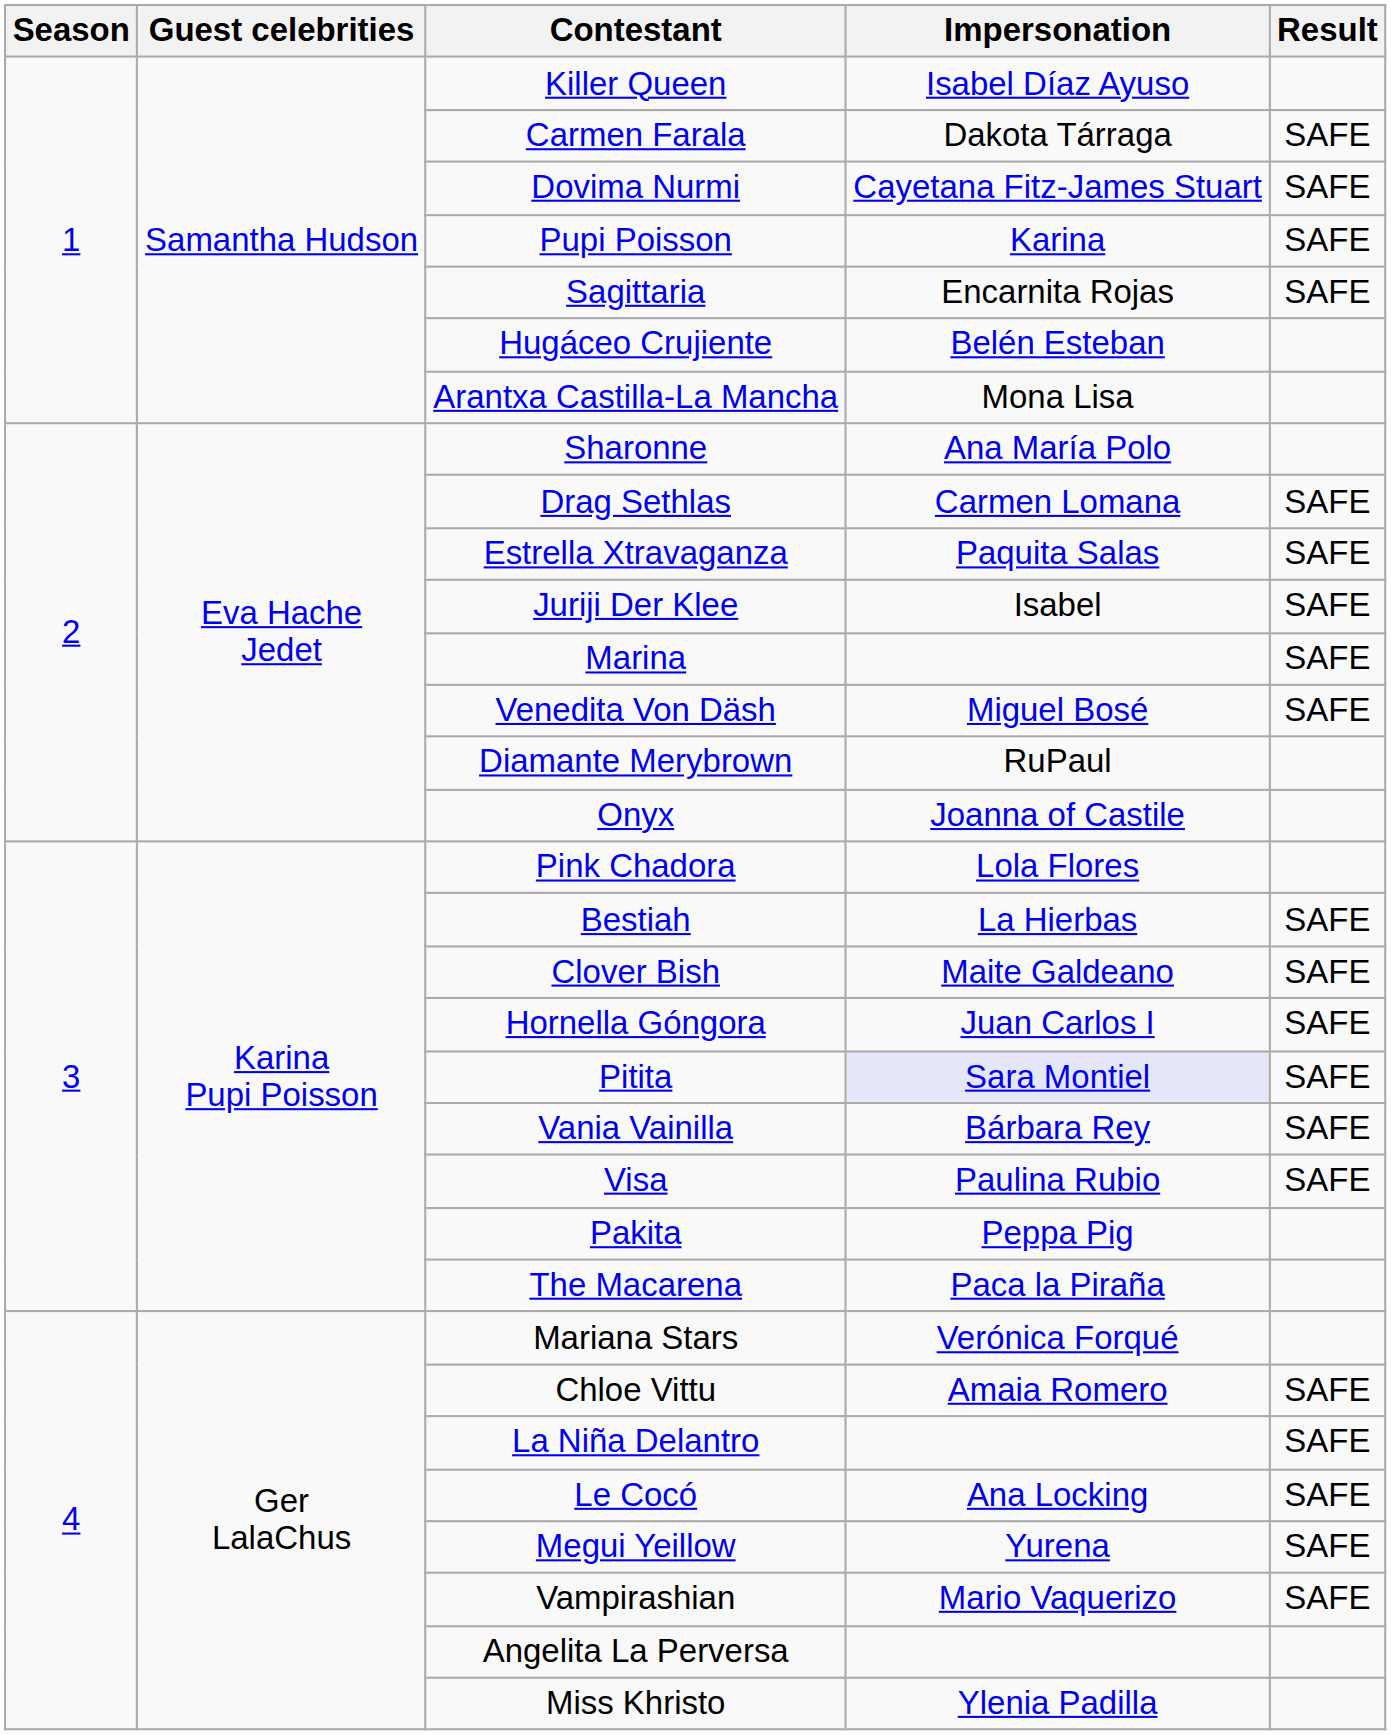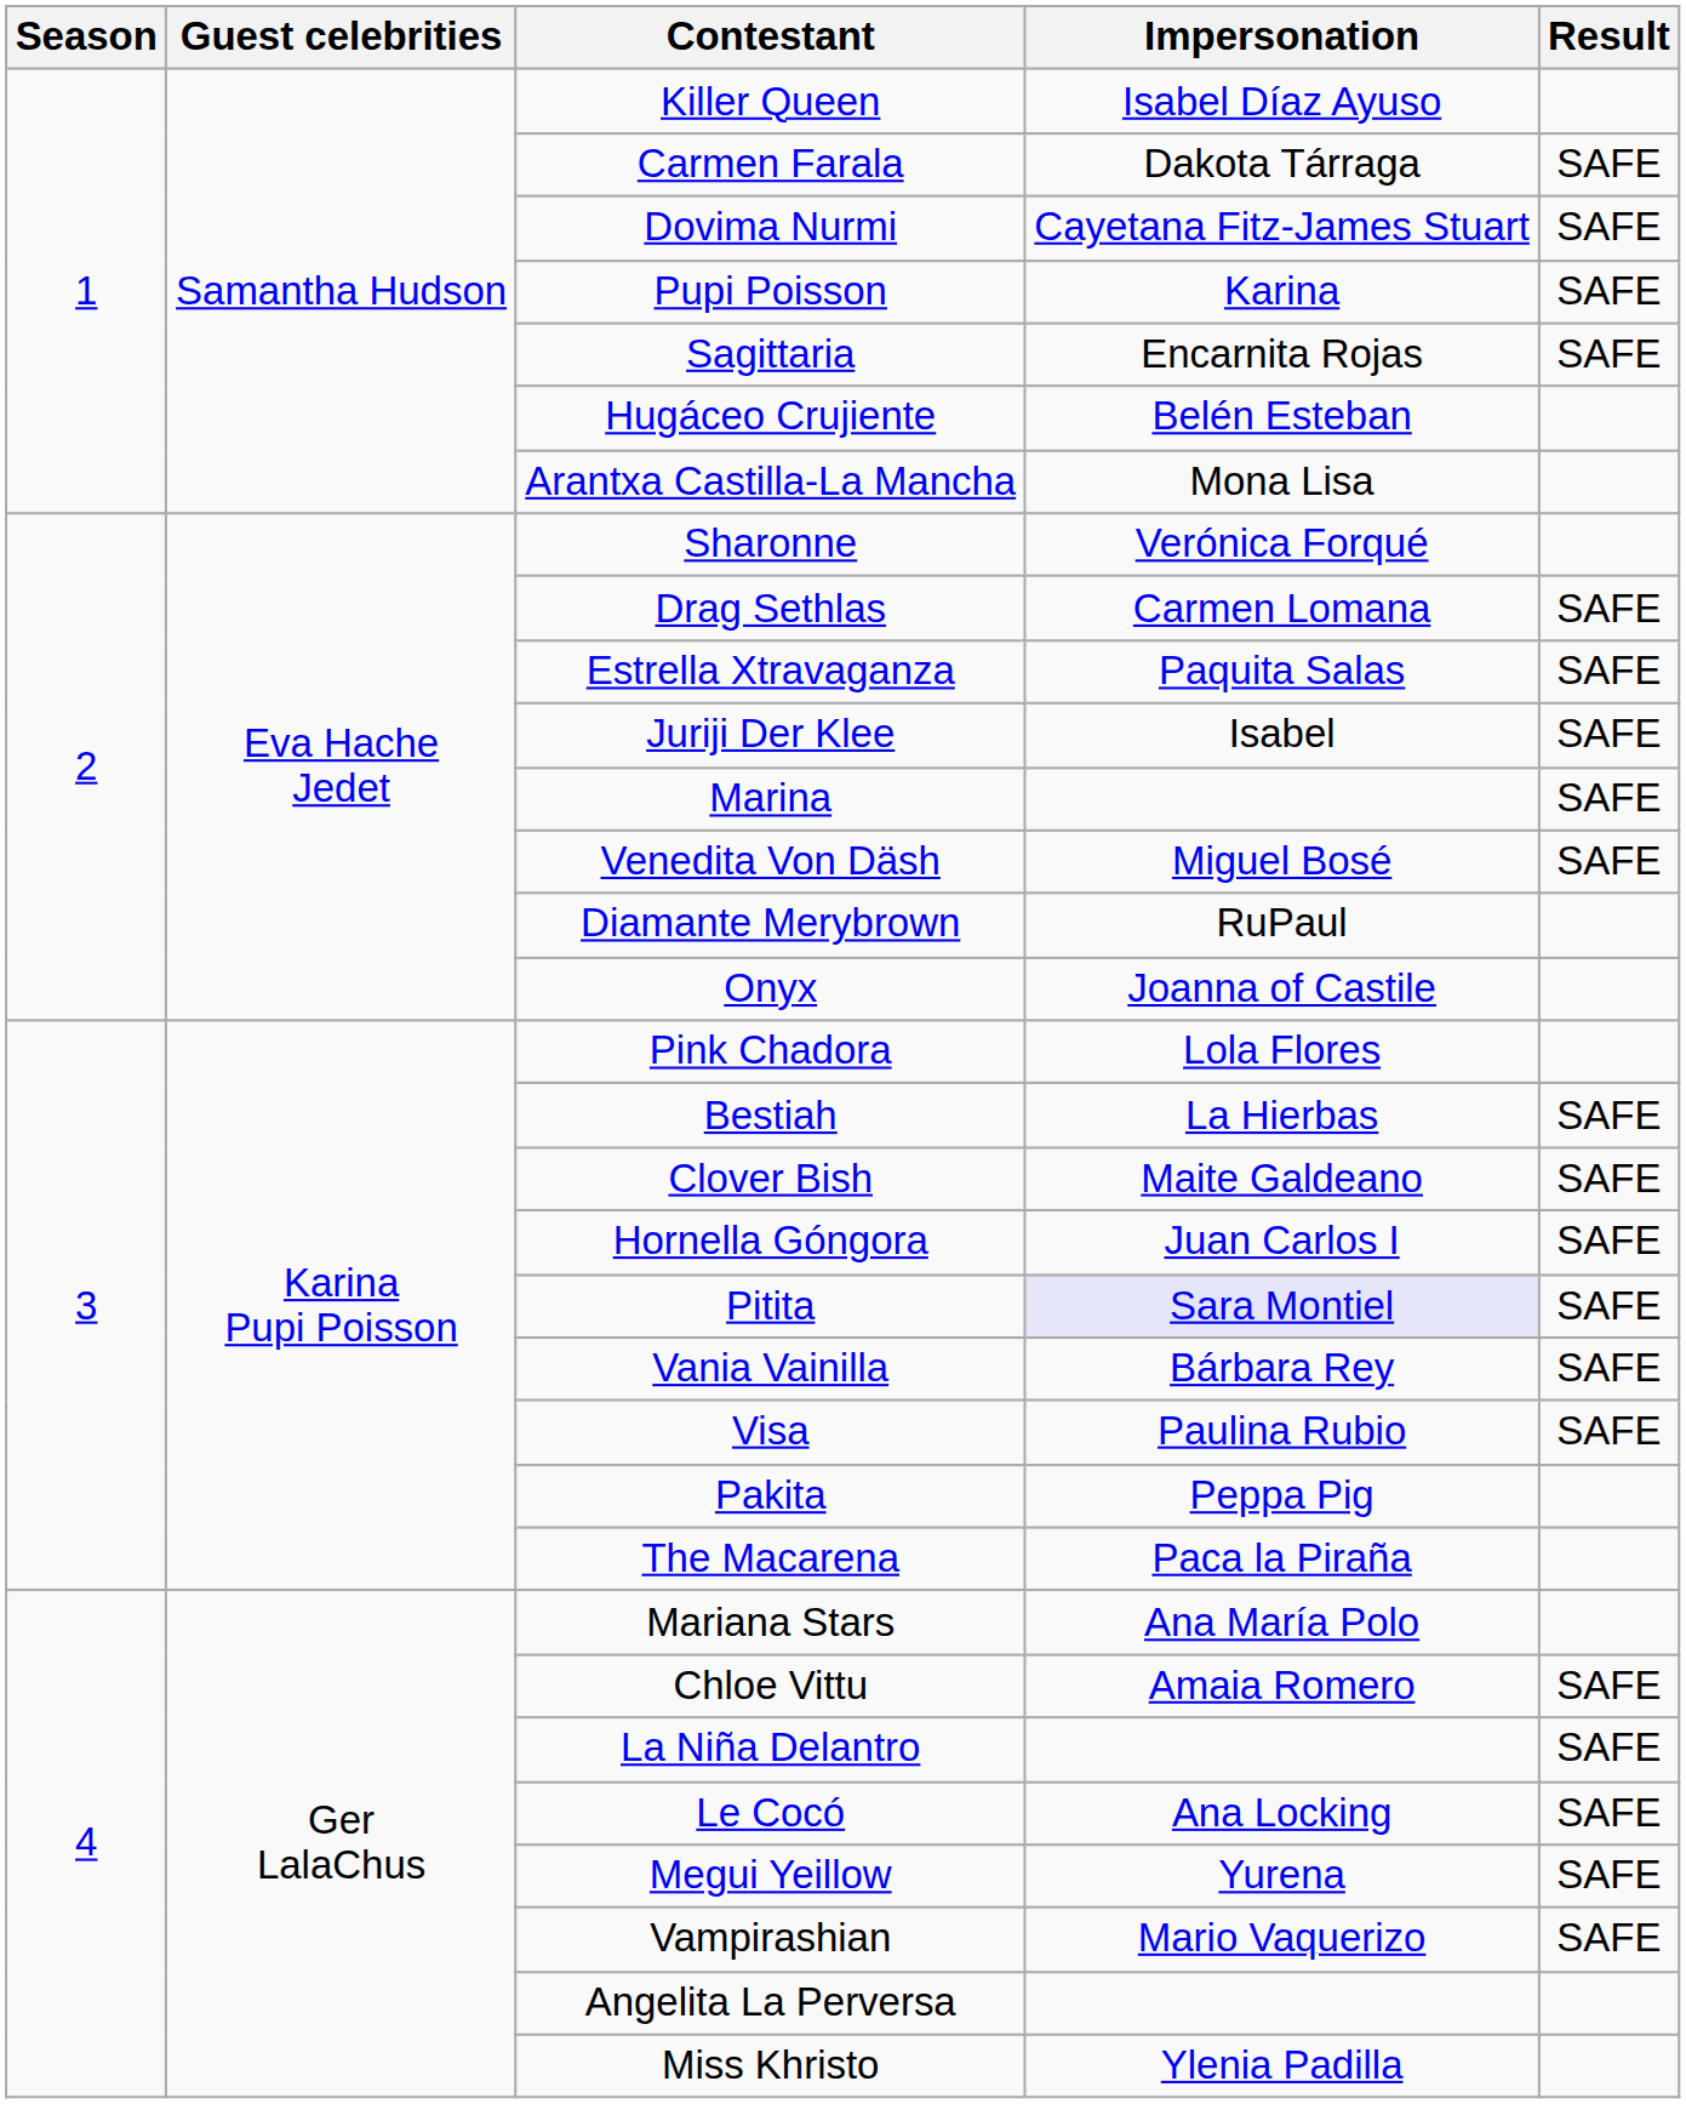Sharonne | Impersonation: Ana María Polo -> Verónica Forqué
Mariana Stars | Impersonation: Verónica Forqué -> Ana María Polo
